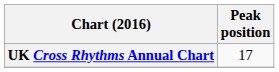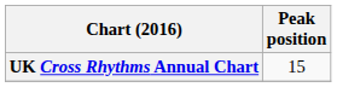UK Cross Rhythms Annual Chart | Peak position: 17 -> 15
